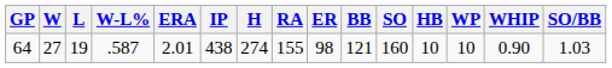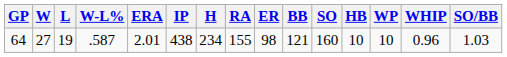64 | H: 274 -> 234
64 | WHIP: 0.90 -> 0.96
